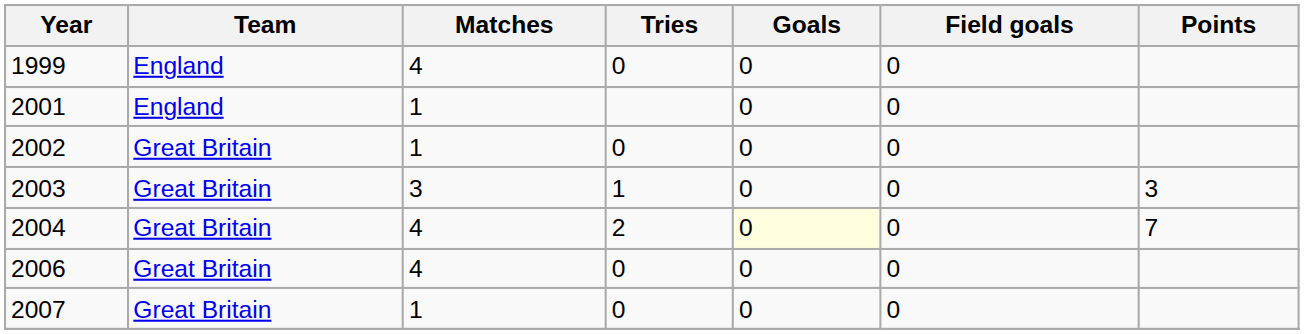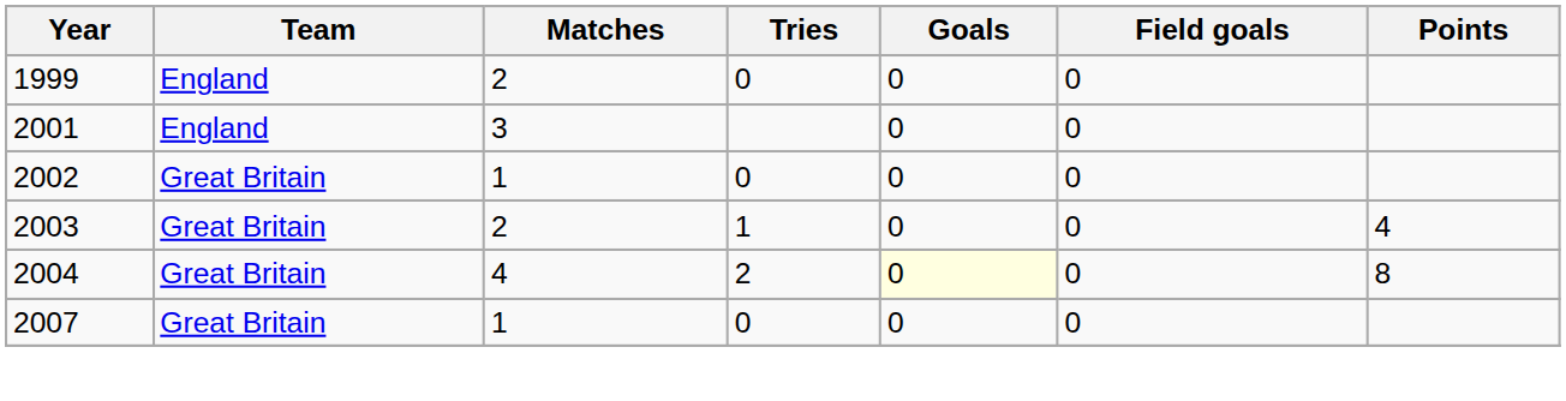1999 | Matches: 4 -> 2
2001 | Matches: 1 -> 3
2003 | Matches: 3 -> 2
2003 | Points: 3 -> 4
2004 | Points: 7 -> 8
- row: 2006 | Great Britain | 4 | 0 | 0 | 0
